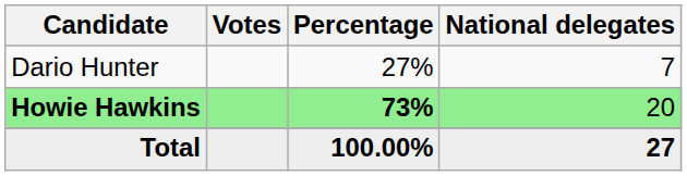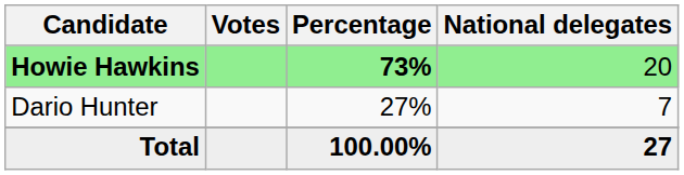rows swapped: Howie Hawkins <-> Dario Hunter
